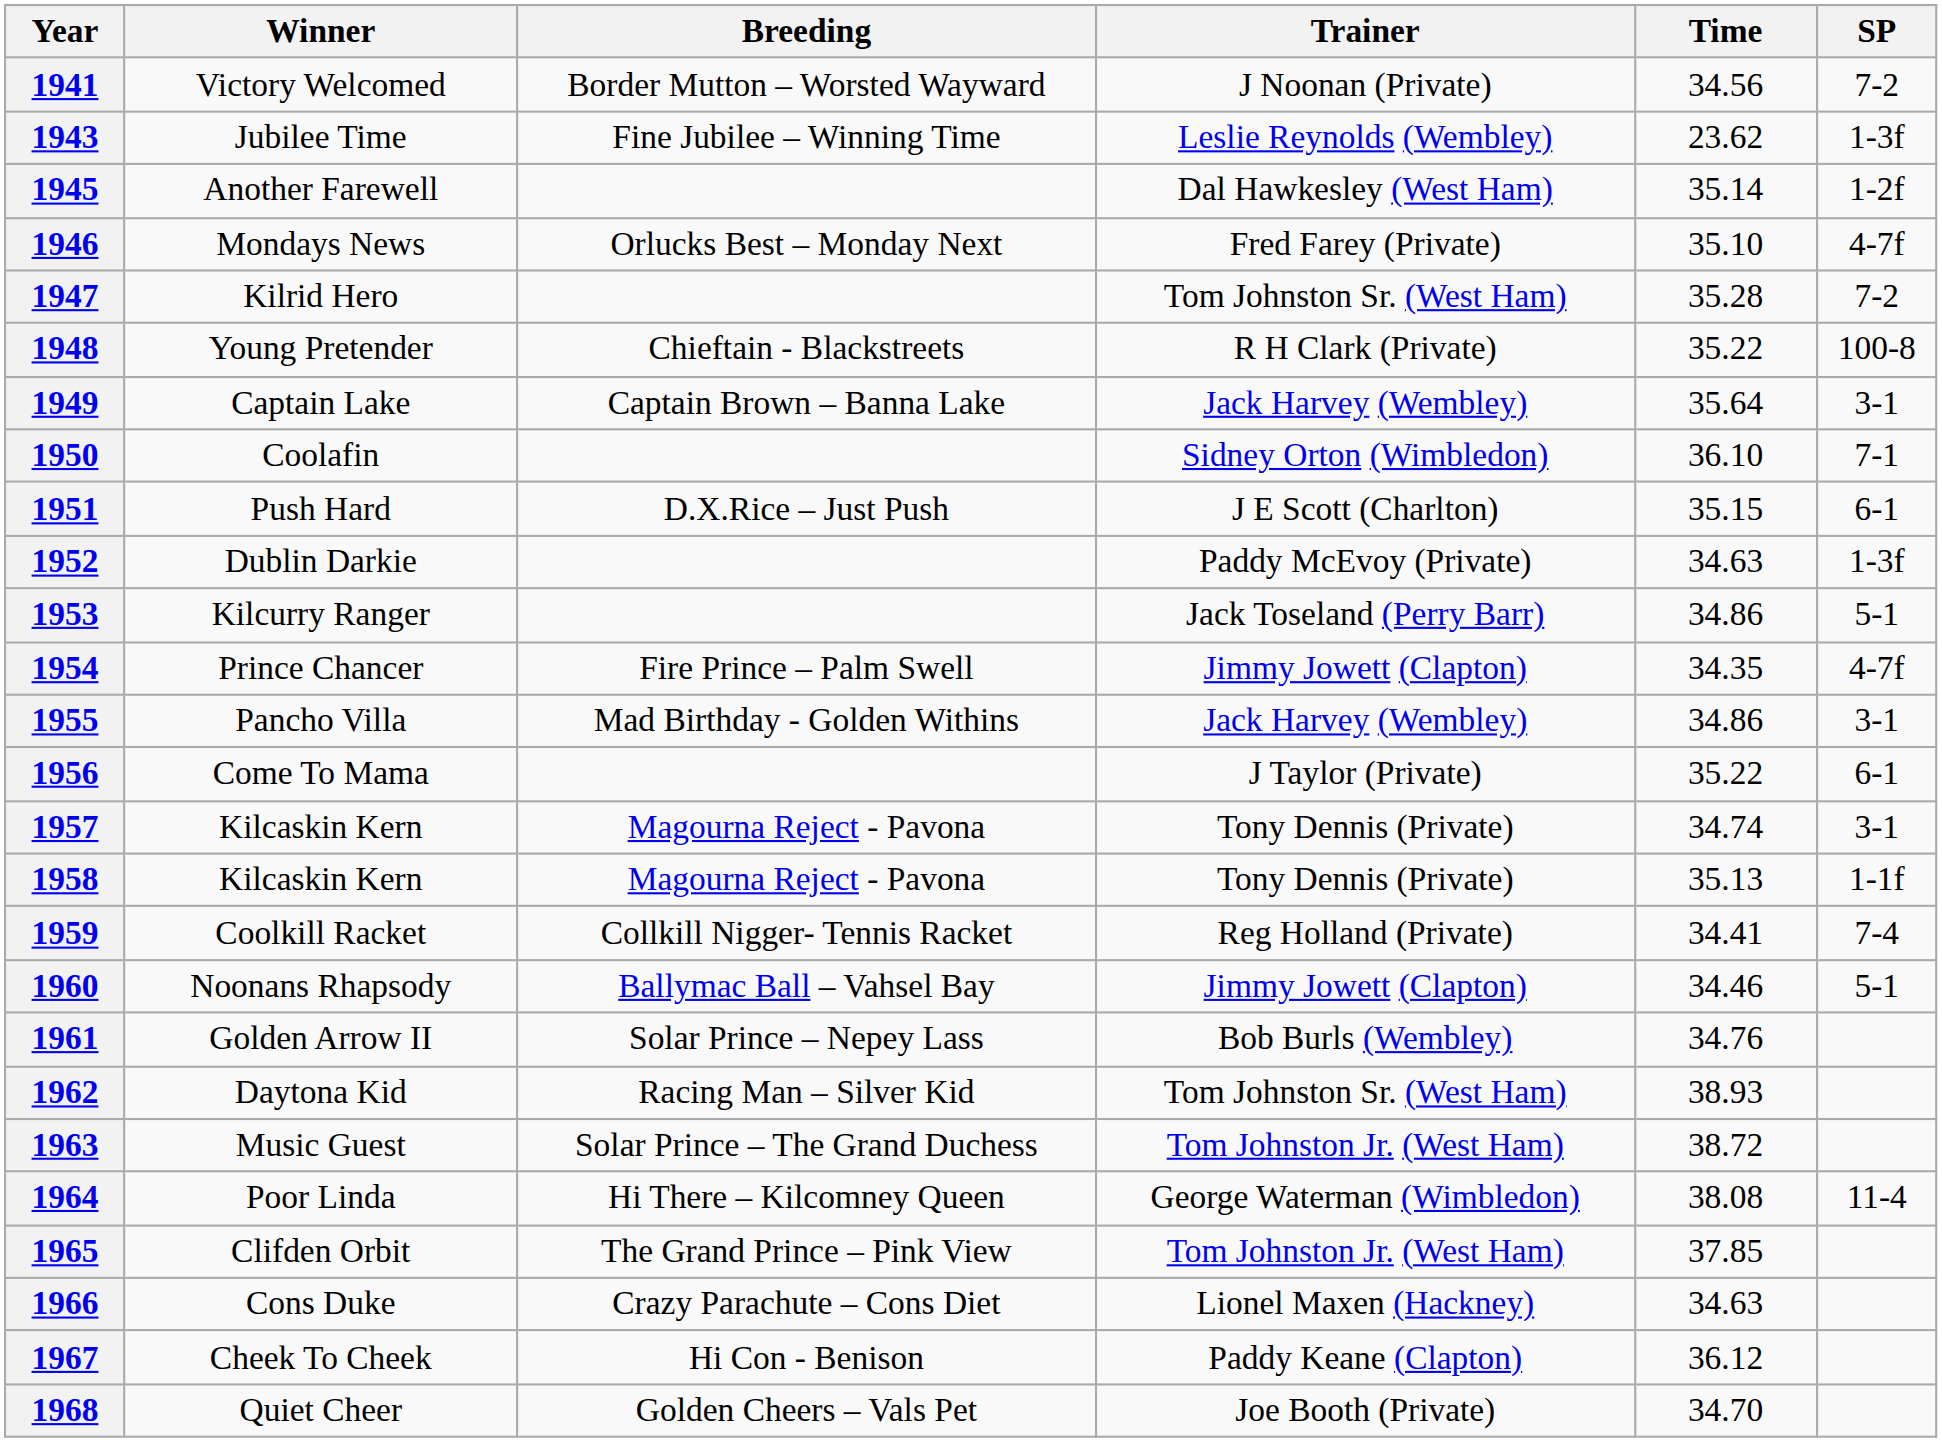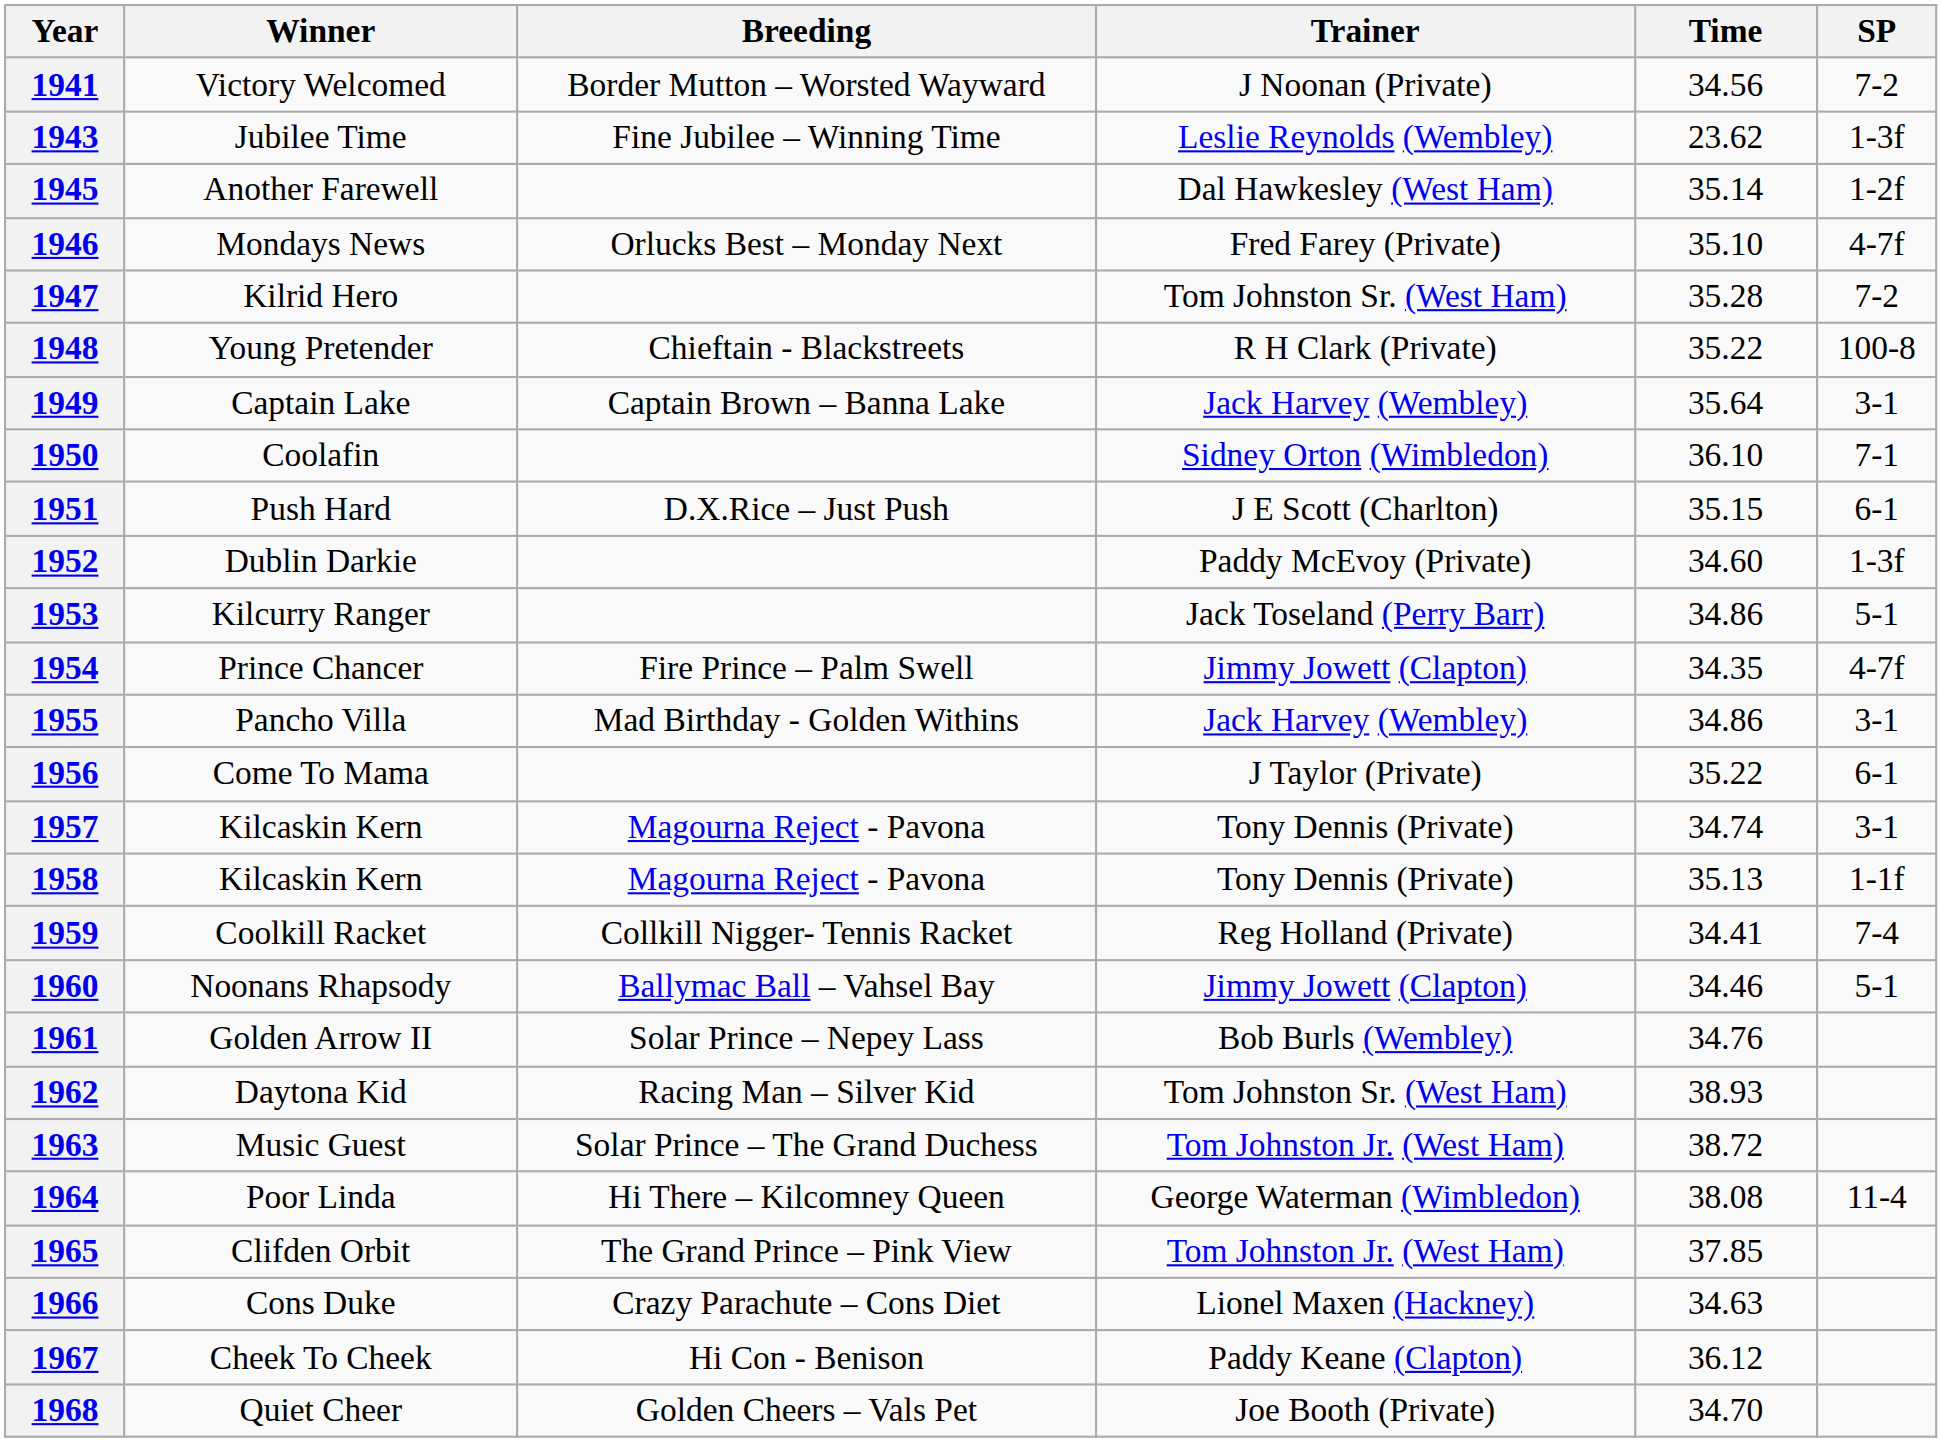1952 | Time: 34.63 -> 34.60
